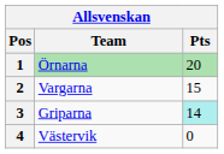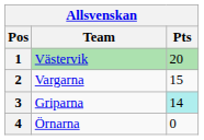1 | Team: Örnarna -> Västervik
4 | Team: Västervik -> Örnarna
